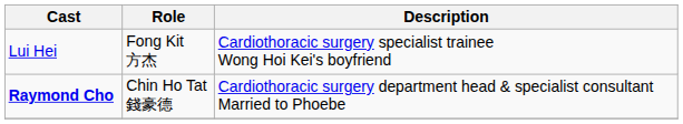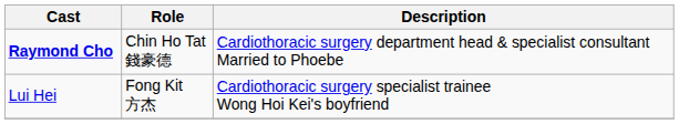rows swapped: Raymond Cho <-> Lui Hei
